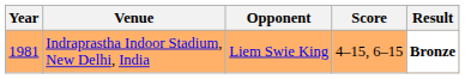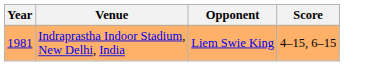- column: Result | Bronze
